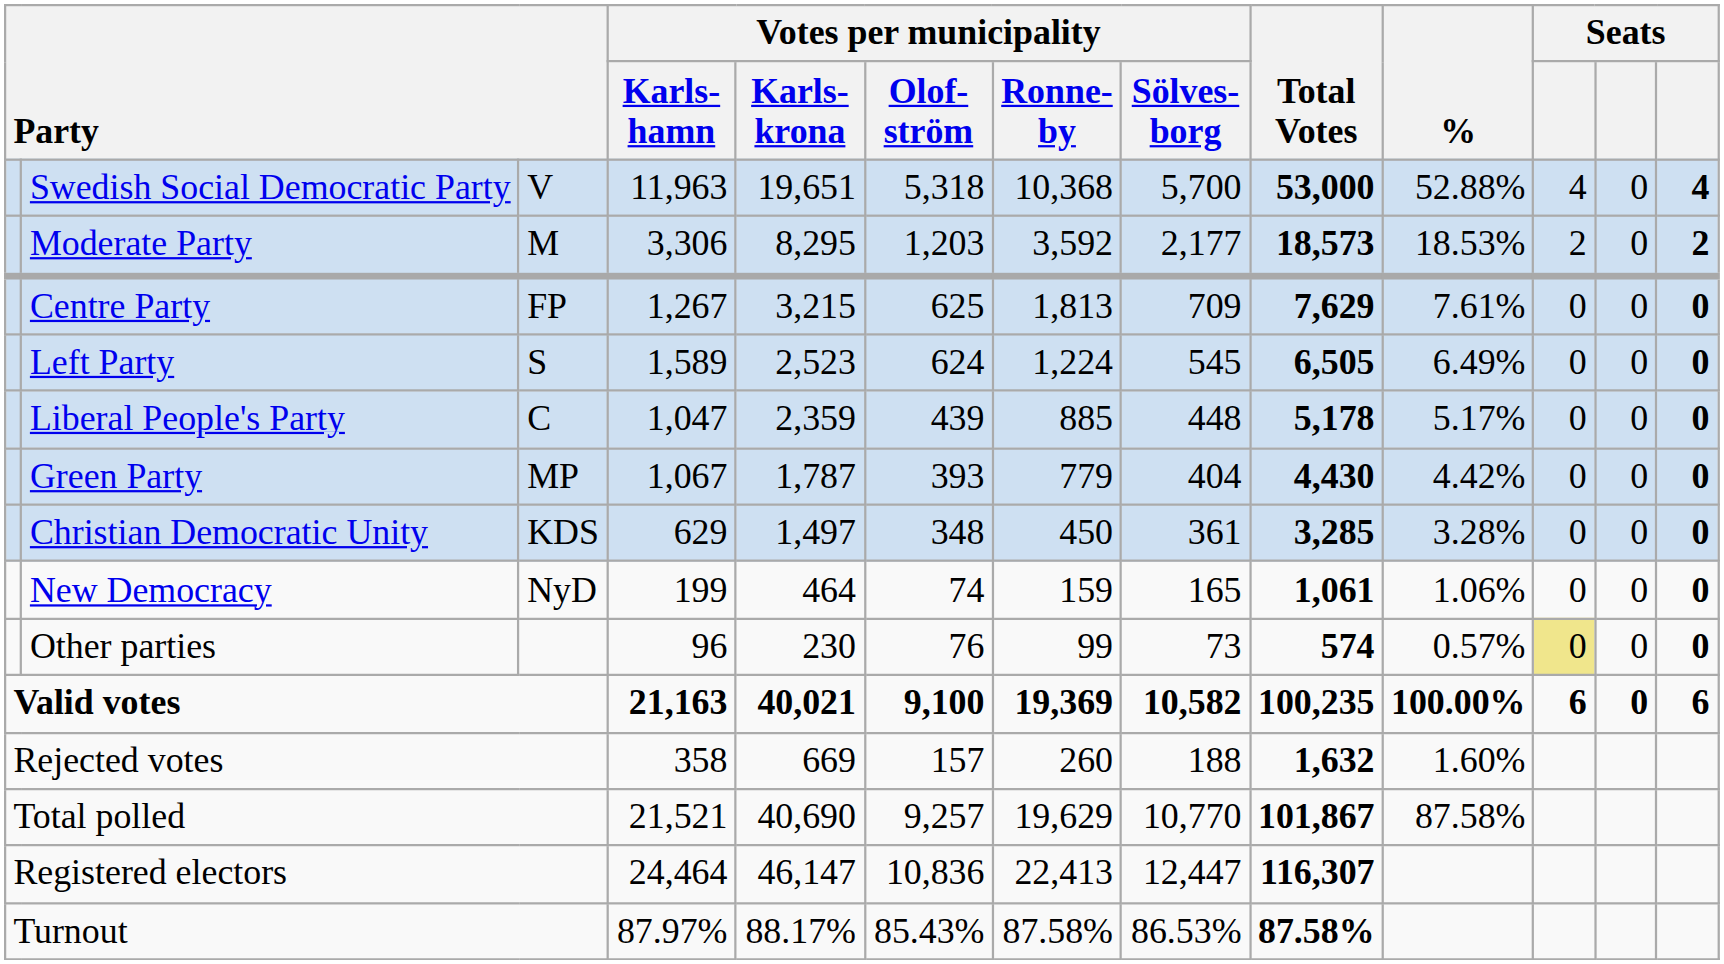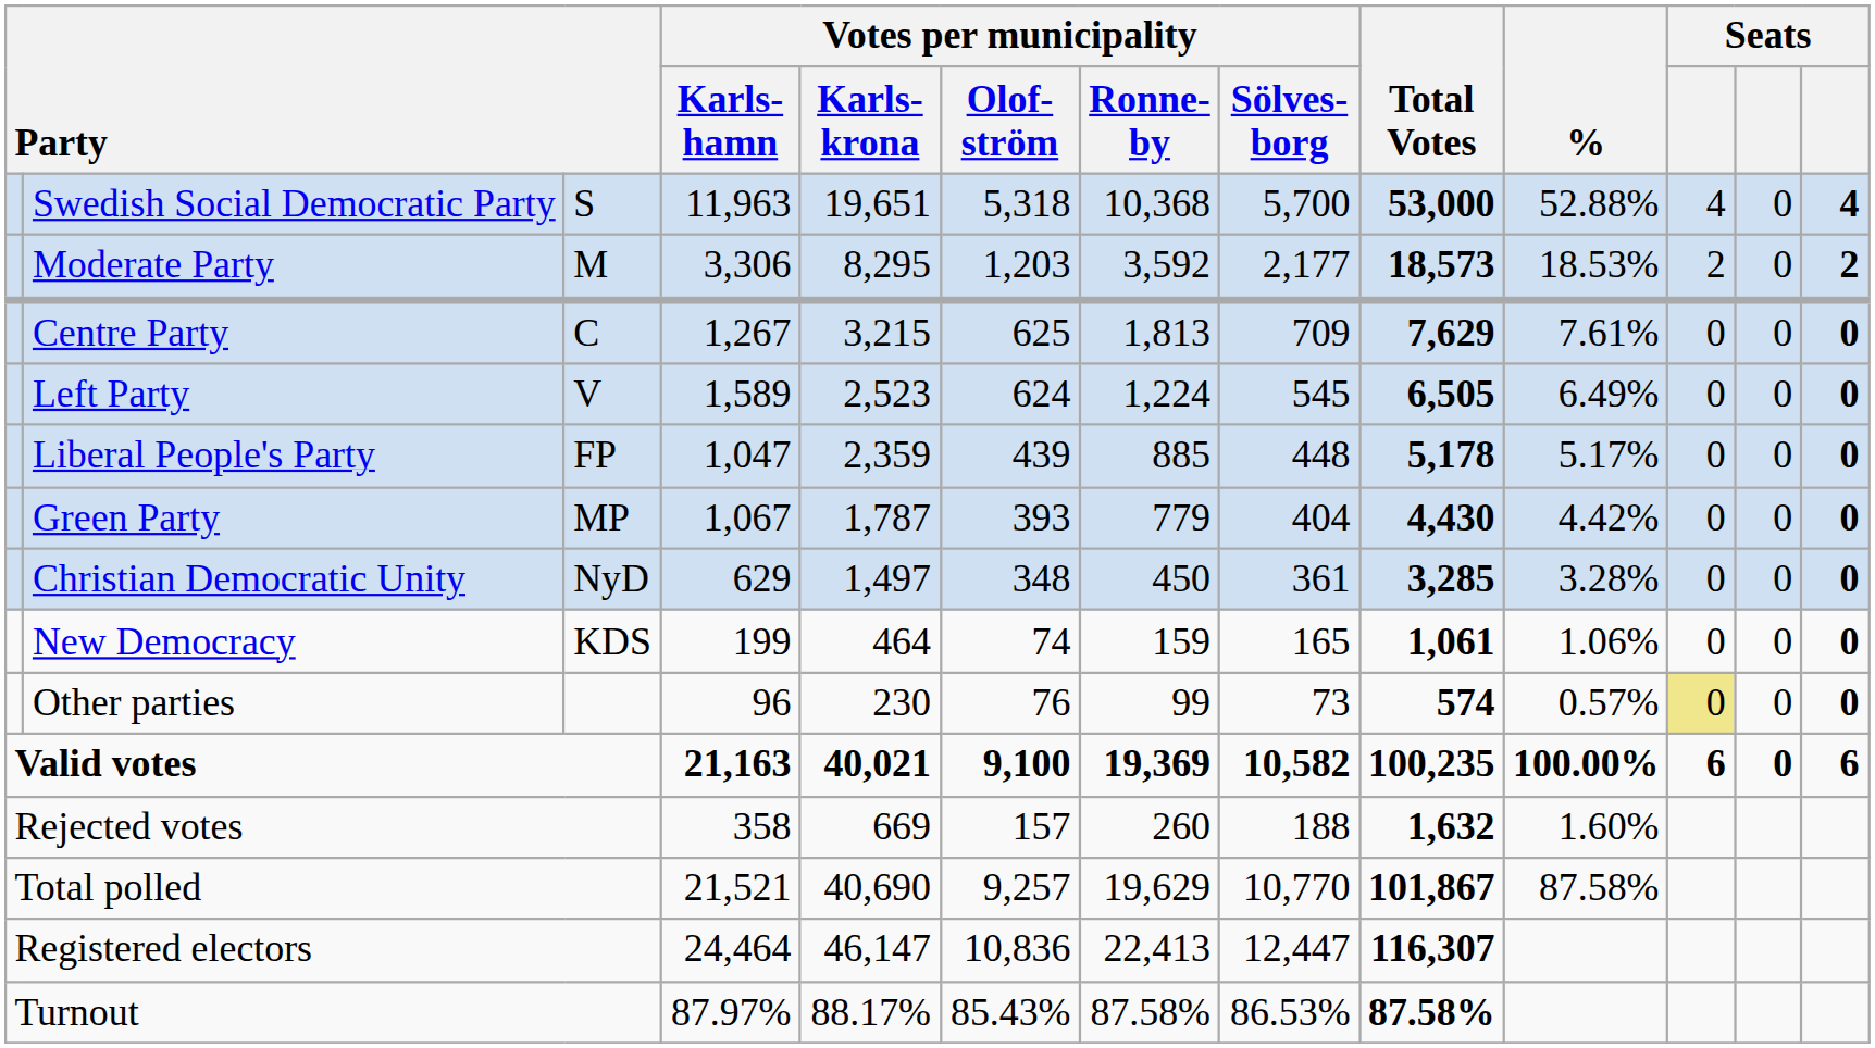Swedish Social Democratic Party | column 3: V -> S
Centre Party | column 3: FP -> C
Left Party | column 3: S -> V
Liberal People's Party | column 3: C -> FP
Christian Democratic Unity | column 3: KDS -> NyD
New Democracy | column 3: NyD -> KDS
